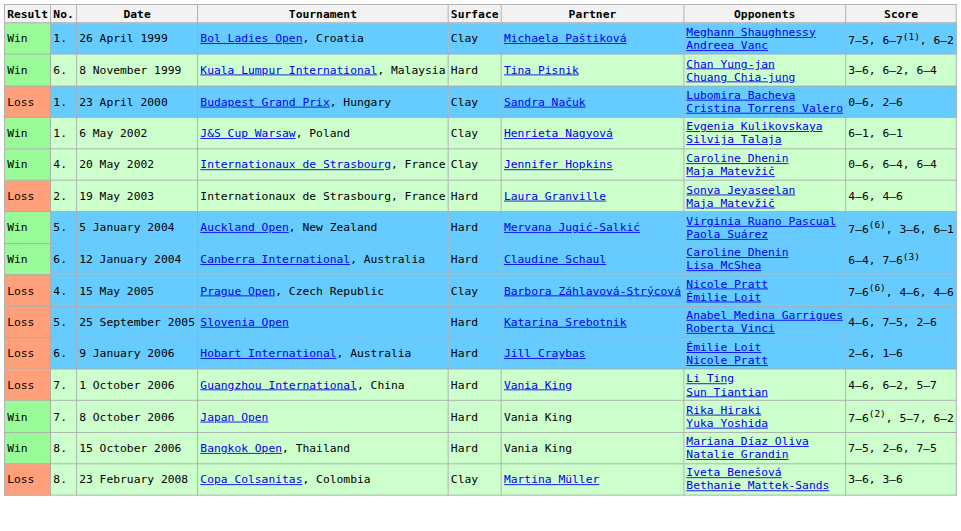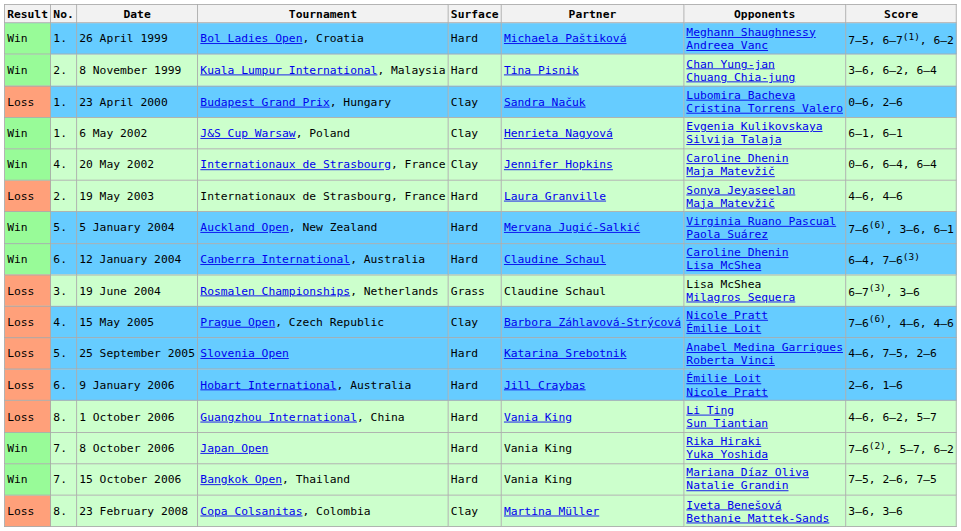26 April 1999 | Surface: Clay -> Hard
8 November 1999 | No.: 6. -> 2.
+ row: Loss | 3. | 19 June 2004 | Rosmalen Championships, Netherlands | Grass | Claudine Schaul | Lisa McShea Milagros Sequera | 6–7(3), 3–6
1 October 2006 | No.: 7. -> 8.
15 October 2006 | No.: 8. -> 7.
